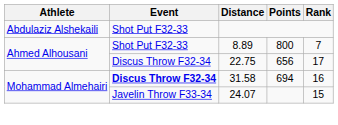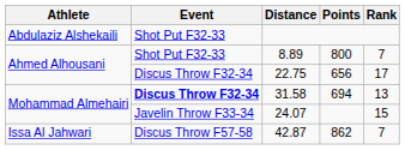31.58 | Rank: 16 -> 13
+ row: Issa Al Jahwari | Discus Throw F57-58 | 42.87 | 862 | 7
